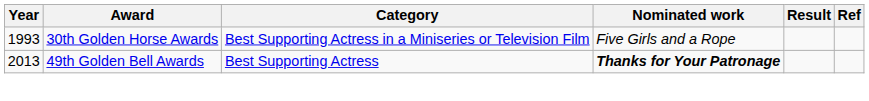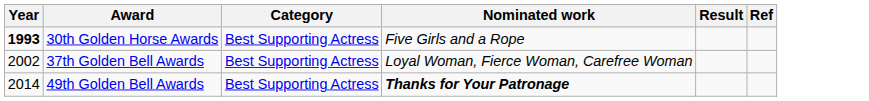30th Golden Horse Awards | Year: normal -> bold
30th Golden Horse Awards | Category: Best Supporting Actress in a Miniseries or Television Film -> Best Supporting Actress
+ row: 2002 | 37th Golden Bell Awards | Best Supporting Actress | Loyal Woman, Fierce Woman, Carefree Woman
49th Golden Bell Awards | Year: 2013 -> 2014
